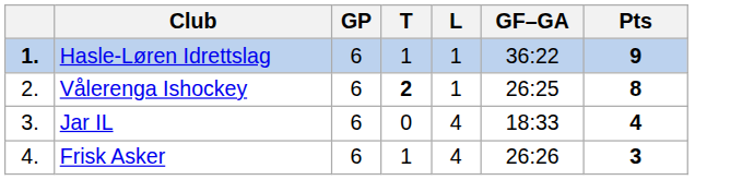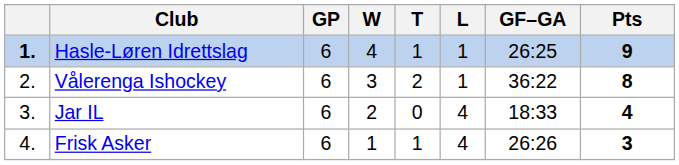+ column: W | 4 | 3 | 2 | 1
Hasle-Løren Idrettslag | GF–GA: 36:22 -> 26:25
Vålerenga Ishockey | T: bold -> normal
Vålerenga Ishockey | GF–GA: 26:25 -> 36:22
